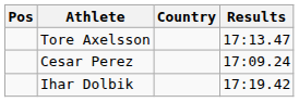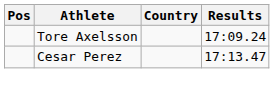Tore Axelsson | Results: 17:13.47 -> 17:09.24
Cesar Perez | Results: 17:09.24 -> 17:13.47
- row: Ihar Dolbik | 17:19.42
